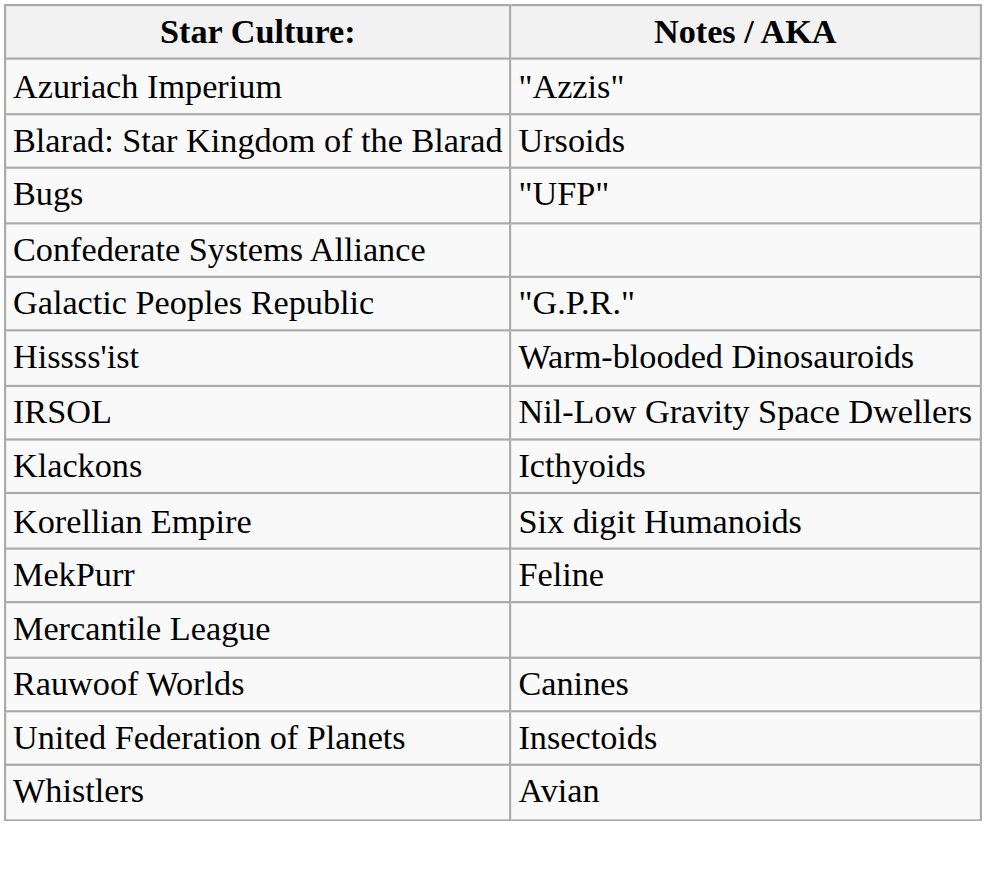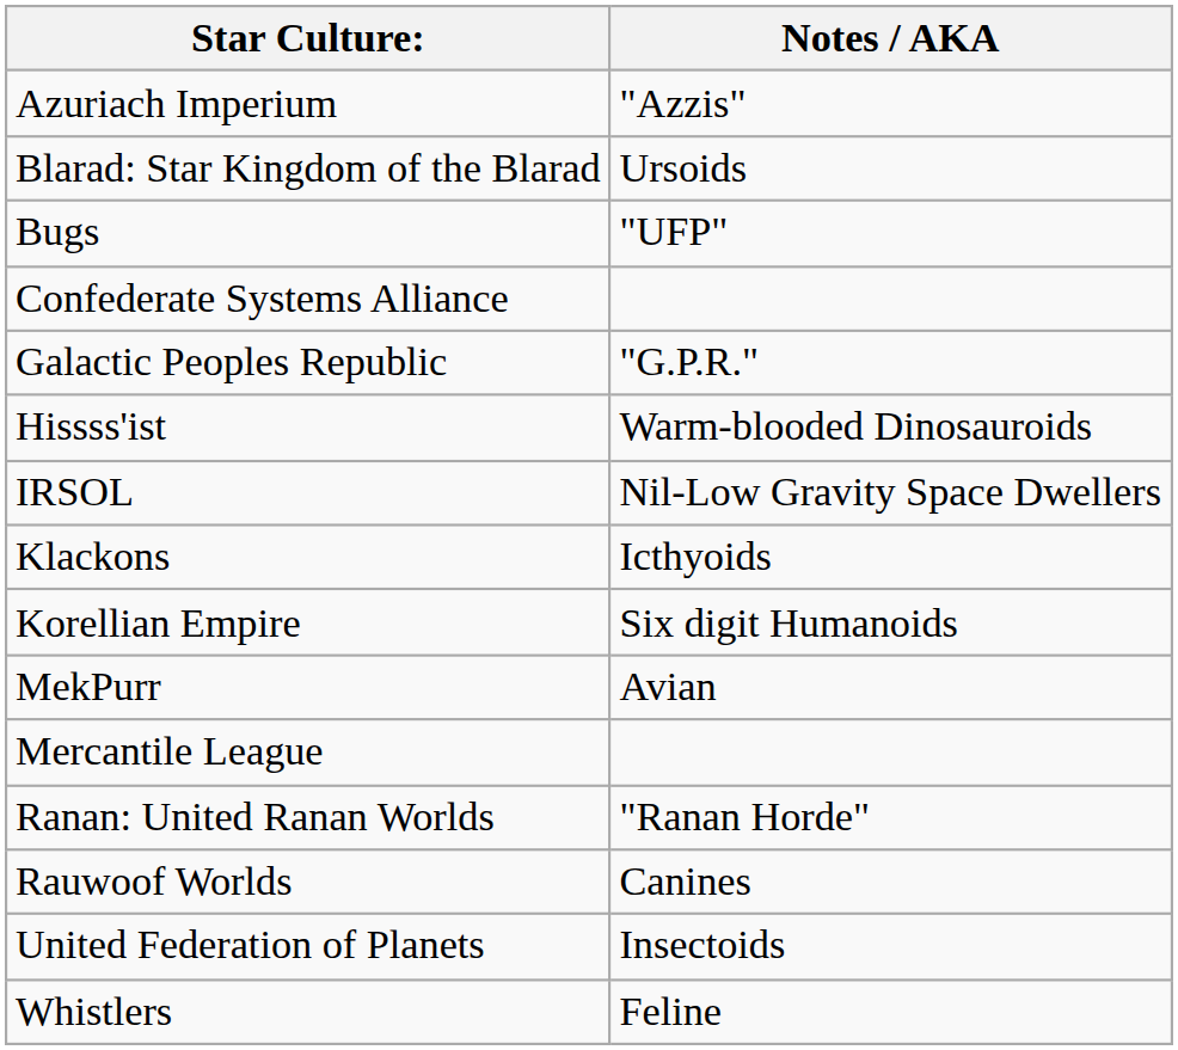MekPurr | Notes / AKA: Feline -> Avian
+ row: Ranan: United Ranan Worlds | "Ranan Horde"
Whistlers | Notes / AKA: Avian -> Feline
